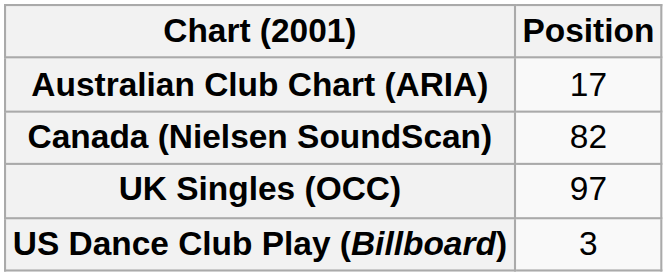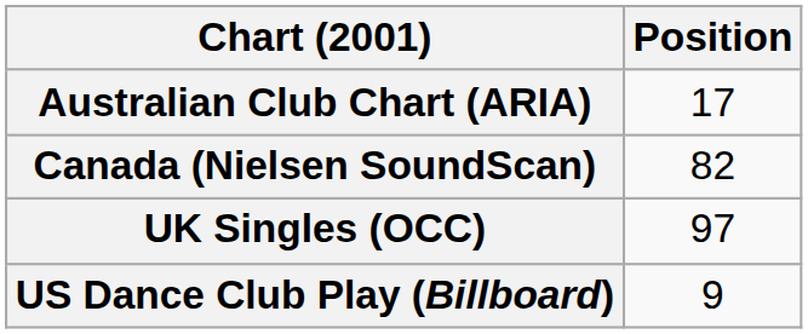US Dance Club Play (Billboard) | Position: 3 -> 9
